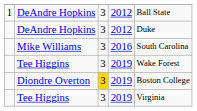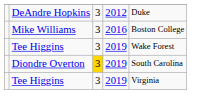- row: 1 | DeAndre Hopkins | 3 | 2012 | Ball State
Mike Williams | column 5: South Carolina -> Boston College
Diondre Overton | column 5: Boston College -> South Carolina
